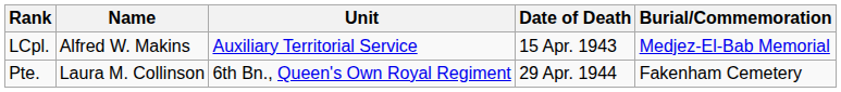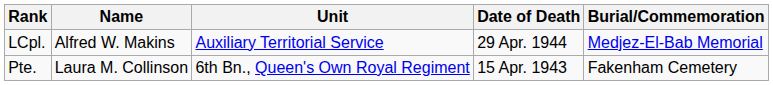LCpl. | Date of Death: 15 Apr. 1943 -> 29 Apr. 1944
Pte. | Date of Death: 29 Apr. 1944 -> 15 Apr. 1943
